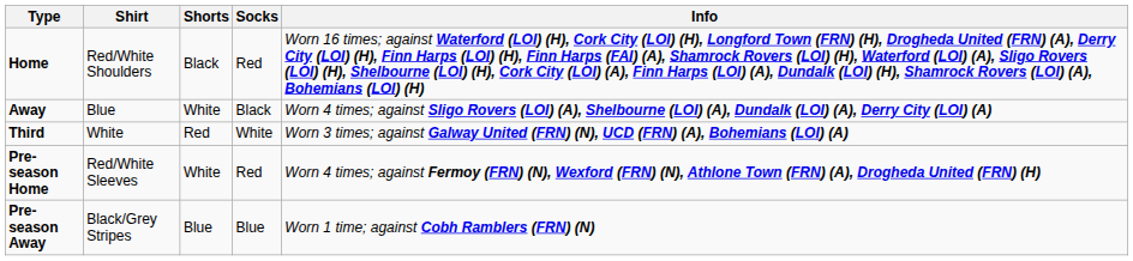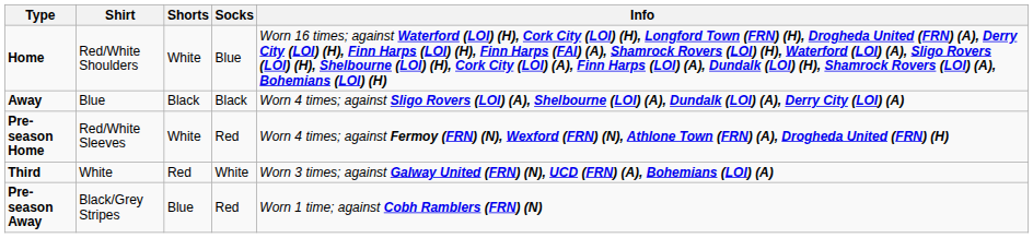Home | Shorts: Black -> White
Home | Socks: Red -> Blue
Away | Shorts: White -> Black
rows swapped: Third <-> Pre-season Home
Pre-season Away | Socks: Blue -> Red
